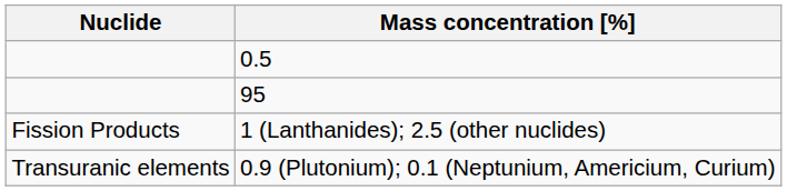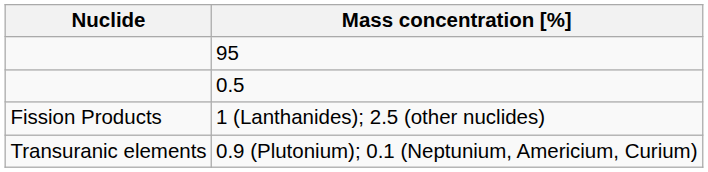rows swapped: 95 <-> 0.5
